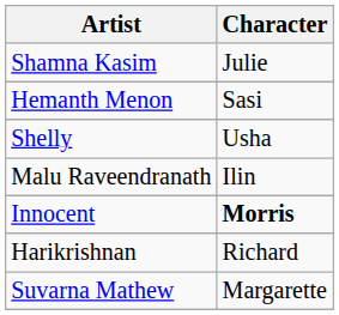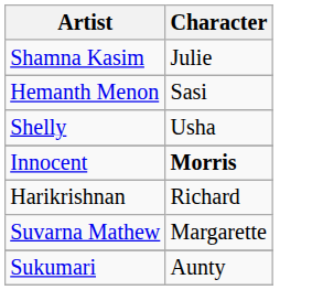- row: Malu Raveendranath | Ilin
+ row: Sukumari | Aunty
